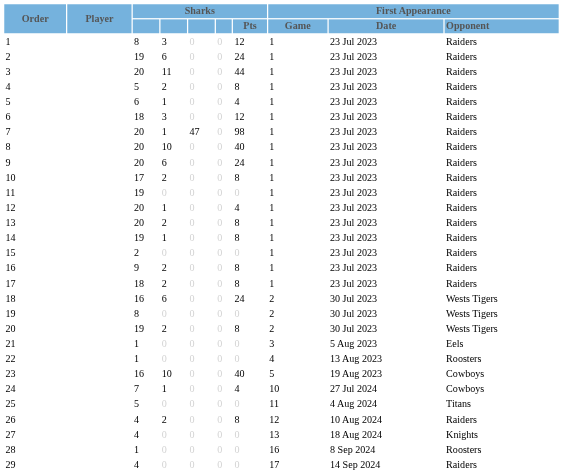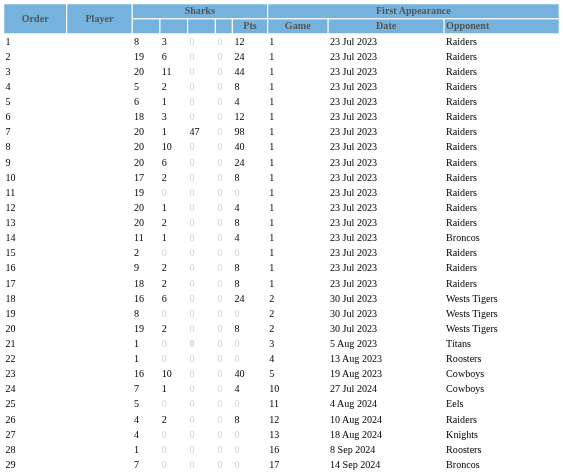14 | column 3: 19 -> 11
14 | Sharks / Pts: 8 -> 4
14 | First Appearance / Opponent: Raiders -> Broncos
21 | column 5: normal -> bold
21 | First Appearance / Opponent: Eels -> Titans
25 | First Appearance / Opponent: Titans -> Eels
29 | column 3: 4 -> 7
29 | First Appearance / Opponent: Raiders -> Broncos
